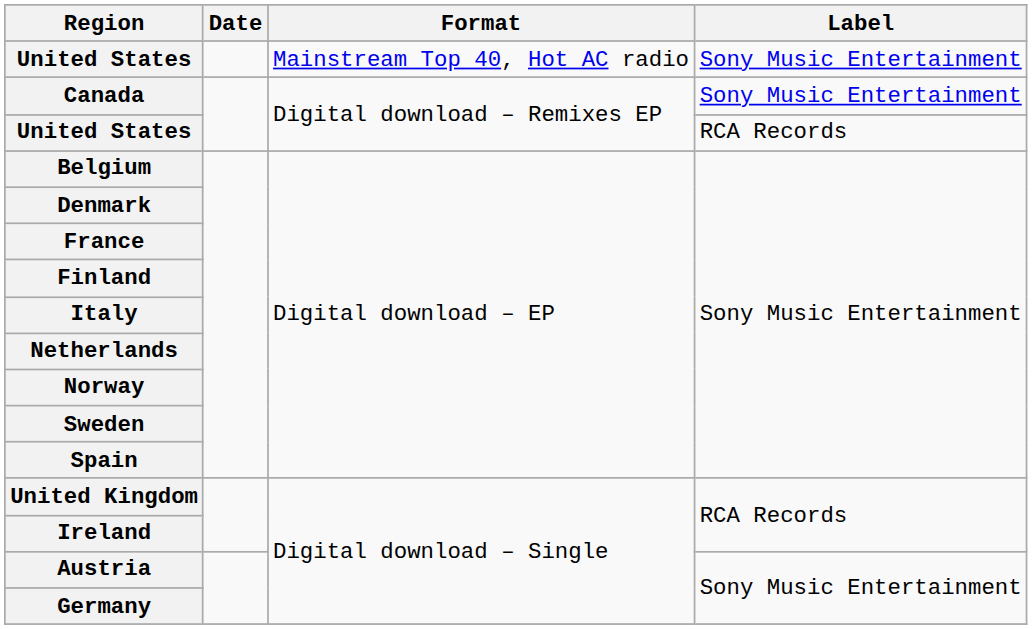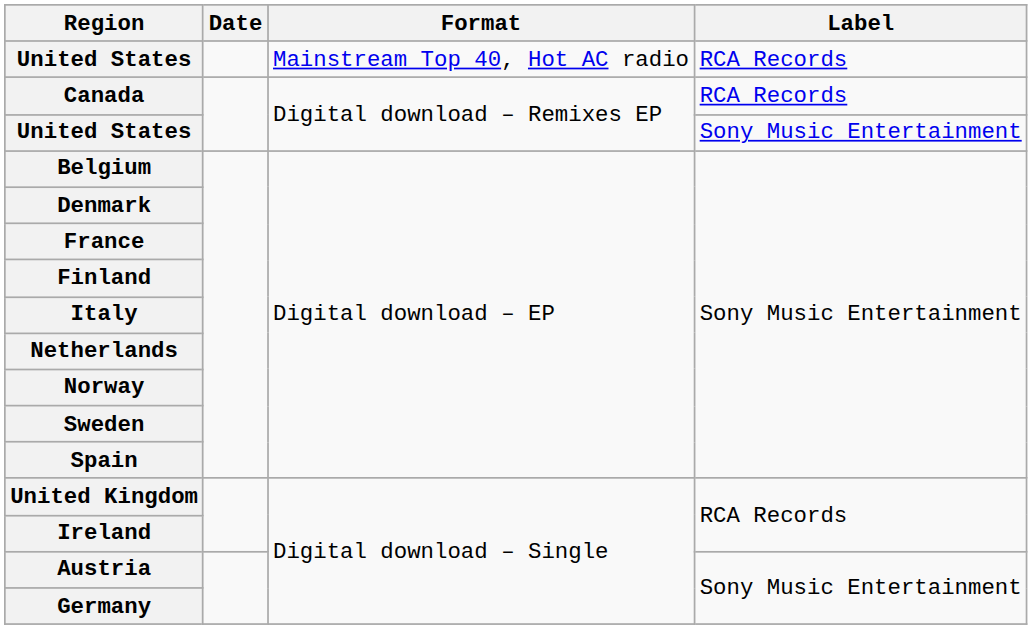United States / Mainstream Top 40, Hot AC radio | Label: Sony Music Entertainment -> RCA Records
Canada | Label: Sony Music Entertainment -> RCA Records
United States / Digital download – Remixes EP | Label: RCA Records -> Sony Music Entertainment
